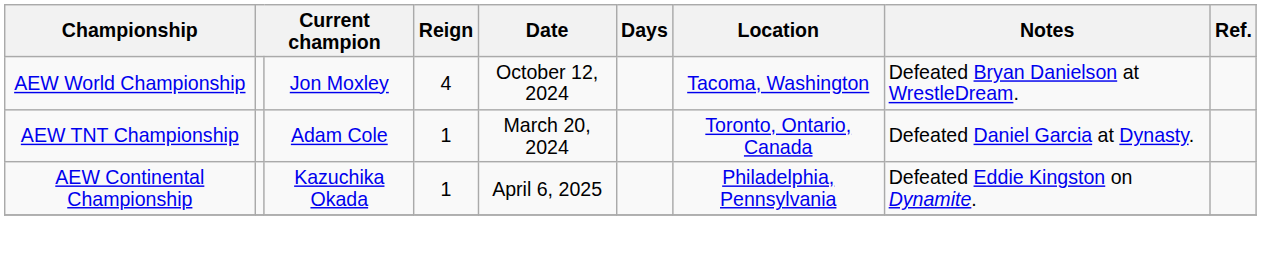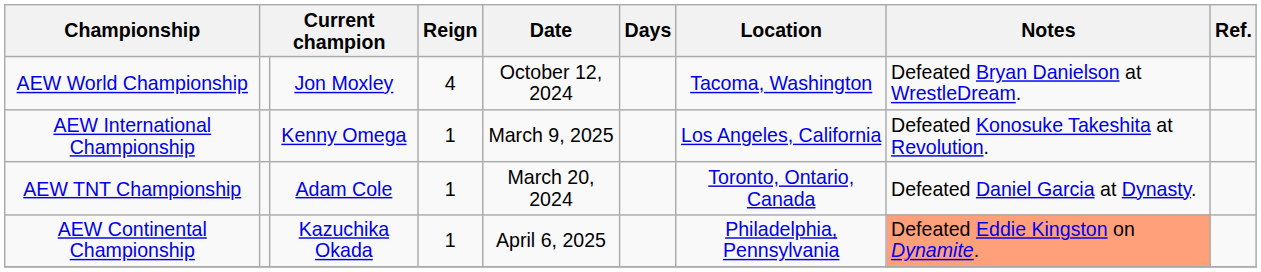+ row: AEW International Championship | Kenny Omega | 1 | March 9, 2025 | Los Angeles, California | Defeated Konosuke Takeshita at Revolution.
AEW Continental Championship | Notes: no background -> lightsalmon background
